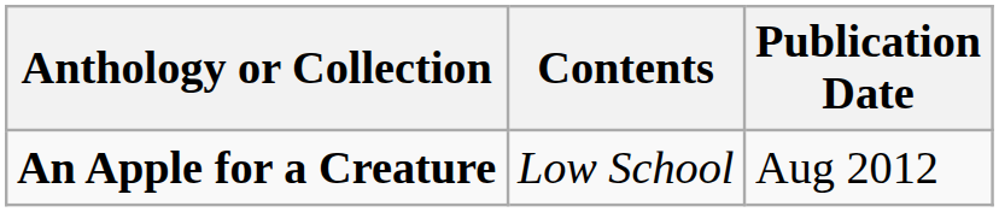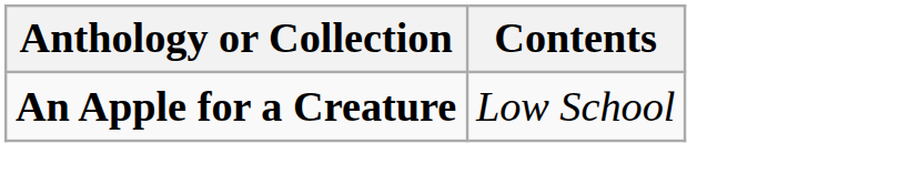- column: Publication Date | Aug 2012
